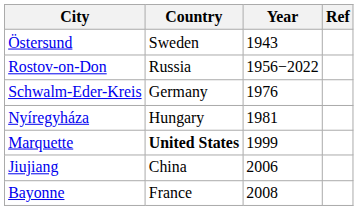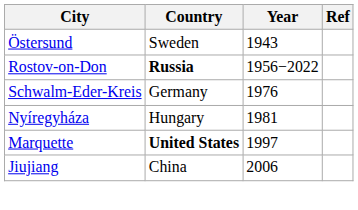Rostov-on-Don | Country: normal -> bold
Marquette | Year: 1999 -> 1997
- row: Bayonne | France | 2008
